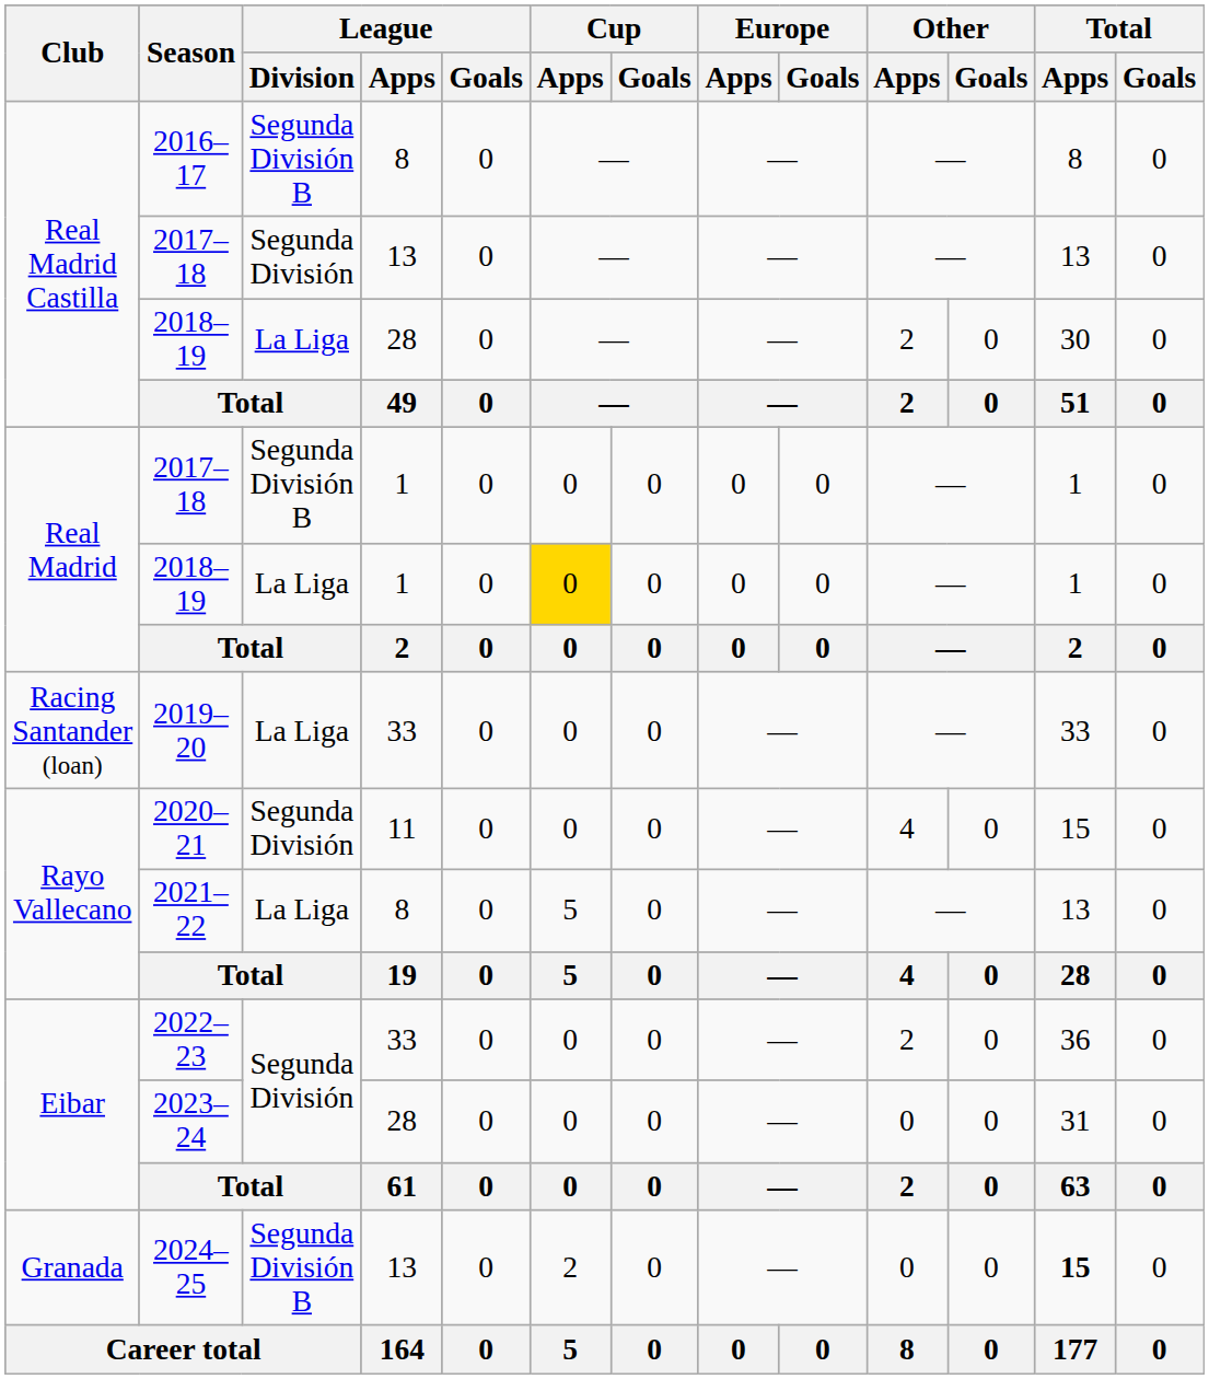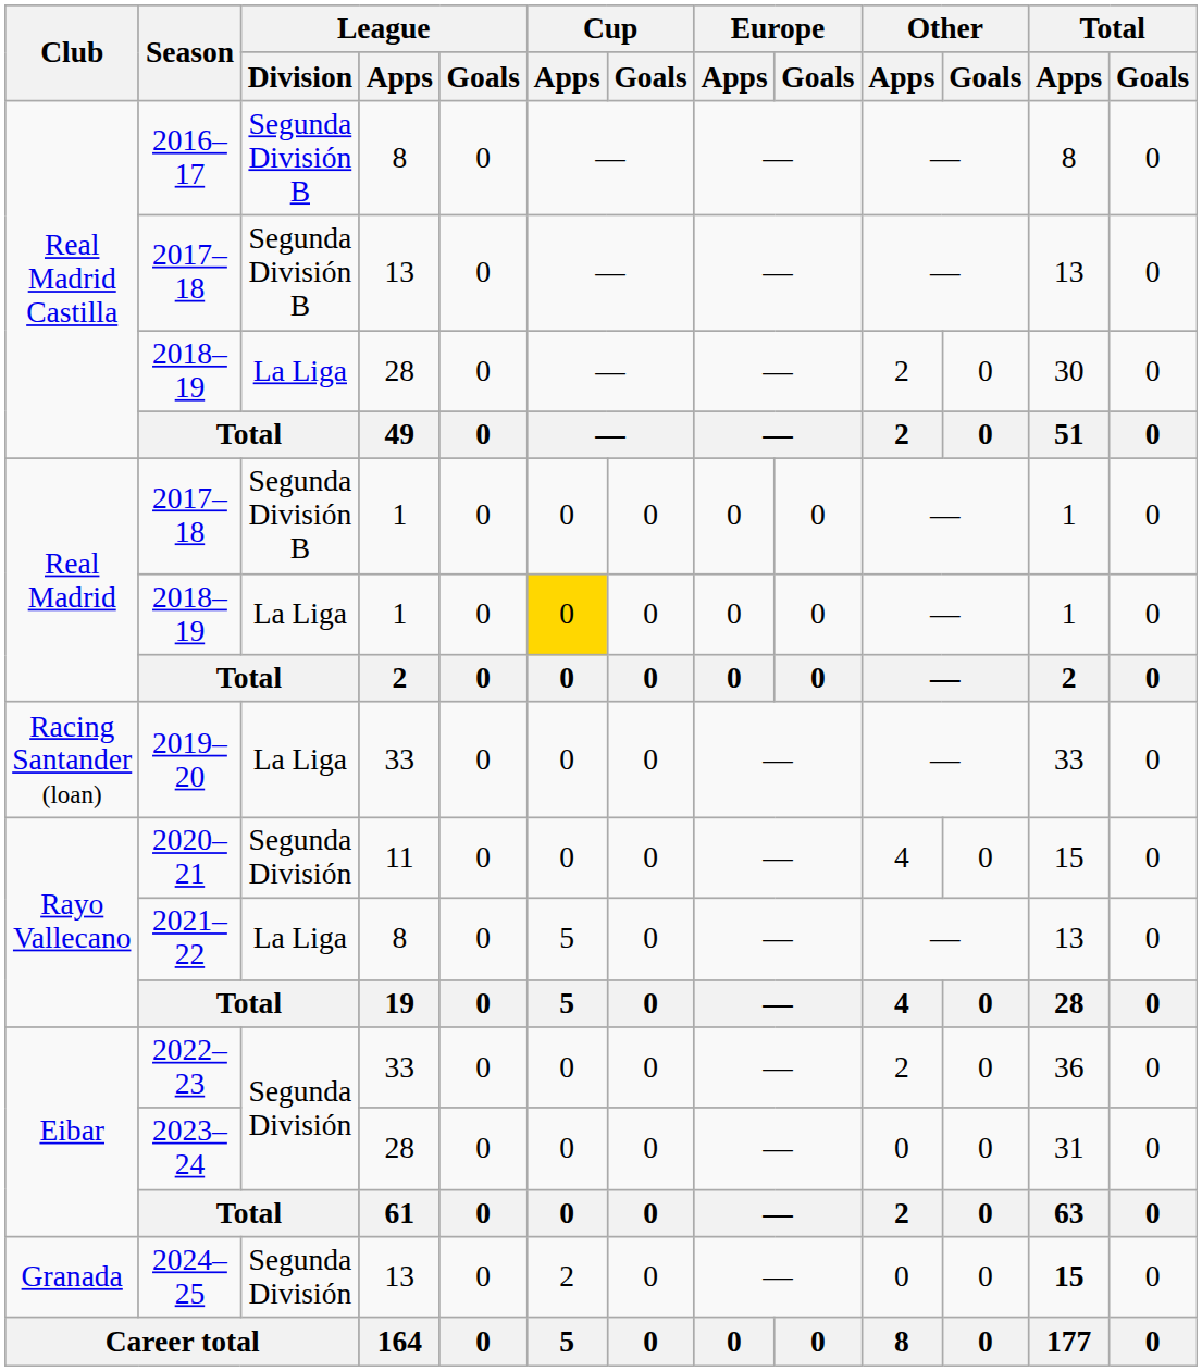Real Madrid Castilla / 2017–18 | League / Division: Segunda División -> Segunda División B
2024–25 | League / Division: Segunda División B -> Segunda División
